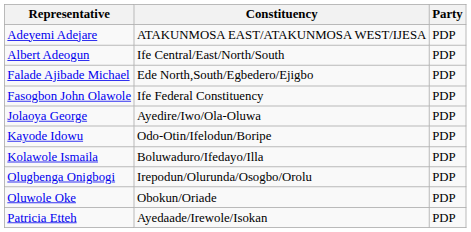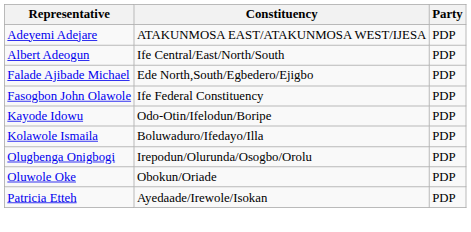- row: Jolaoya George | Ayedire/Iwo/Ola-Oluwa | PDP
